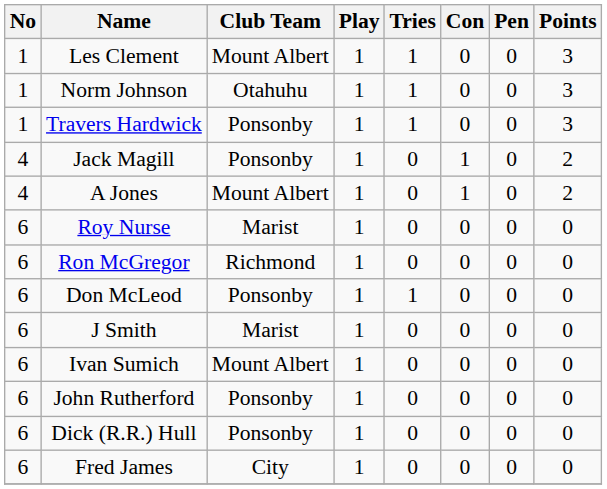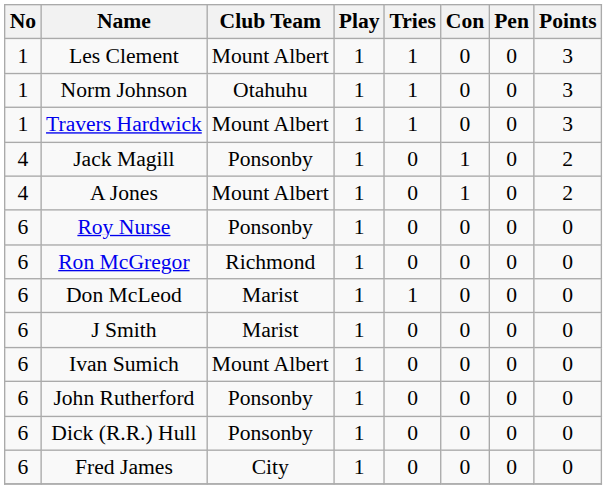Travers Hardwick | Club Team: Ponsonby -> Mount Albert
Roy Nurse | Club Team: Marist -> Ponsonby
Don McLeod | Club Team: Ponsonby -> Marist
